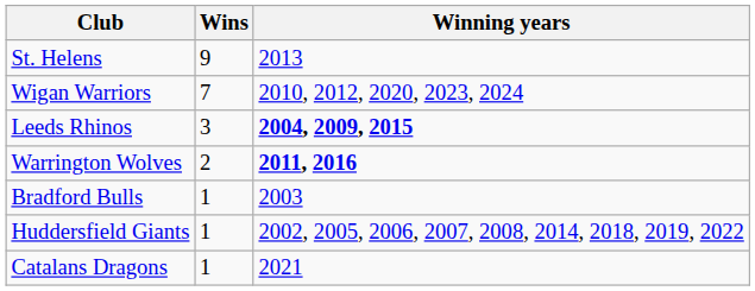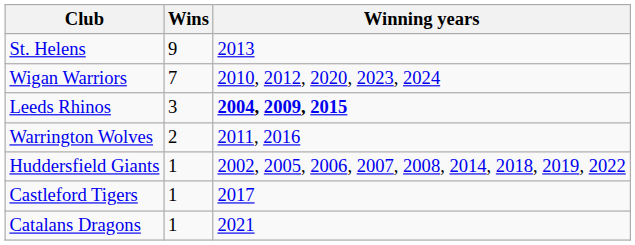Warrington Wolves | Winning years: bold -> normal
- row: Bradford Bulls | 1 | 2003
+ row: Castleford Tigers | 1 | 2017
